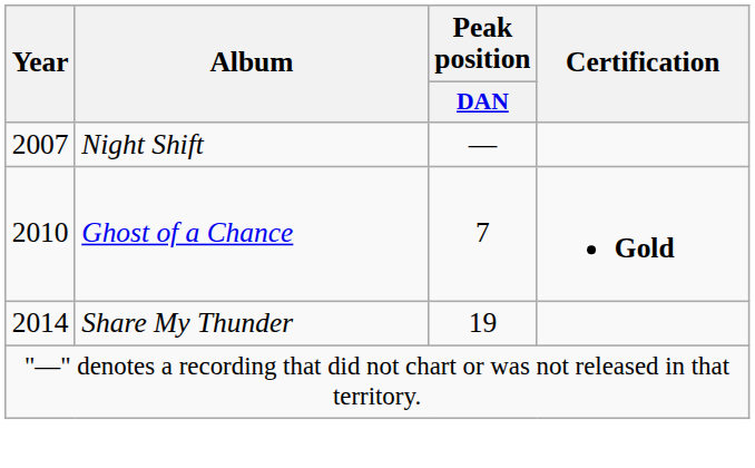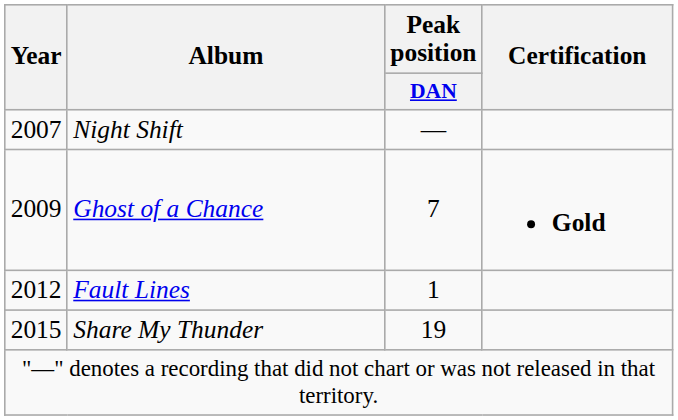Ghost of a Chance | Year: 2010 -> 2009
+ row: 2012 | Fault Lines | 1
Share My Thunder | Year: 2014 -> 2015
